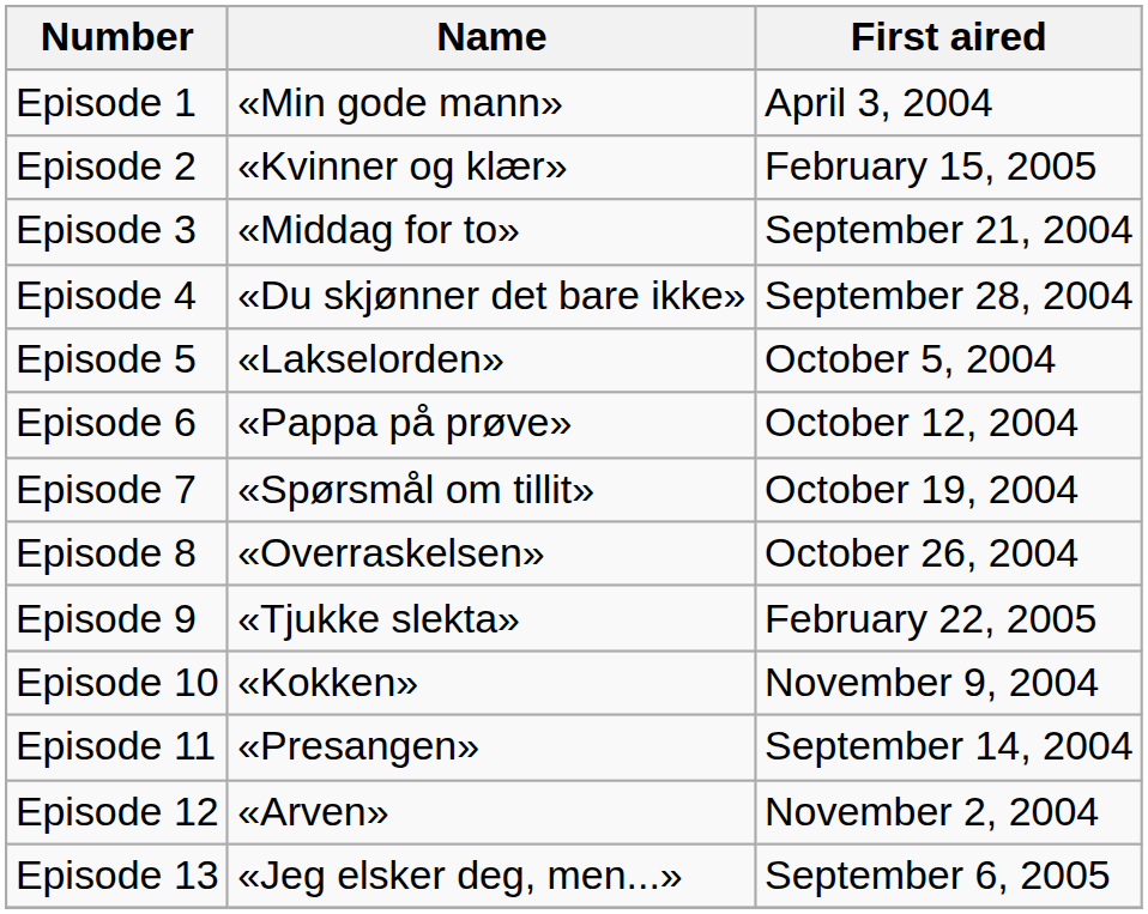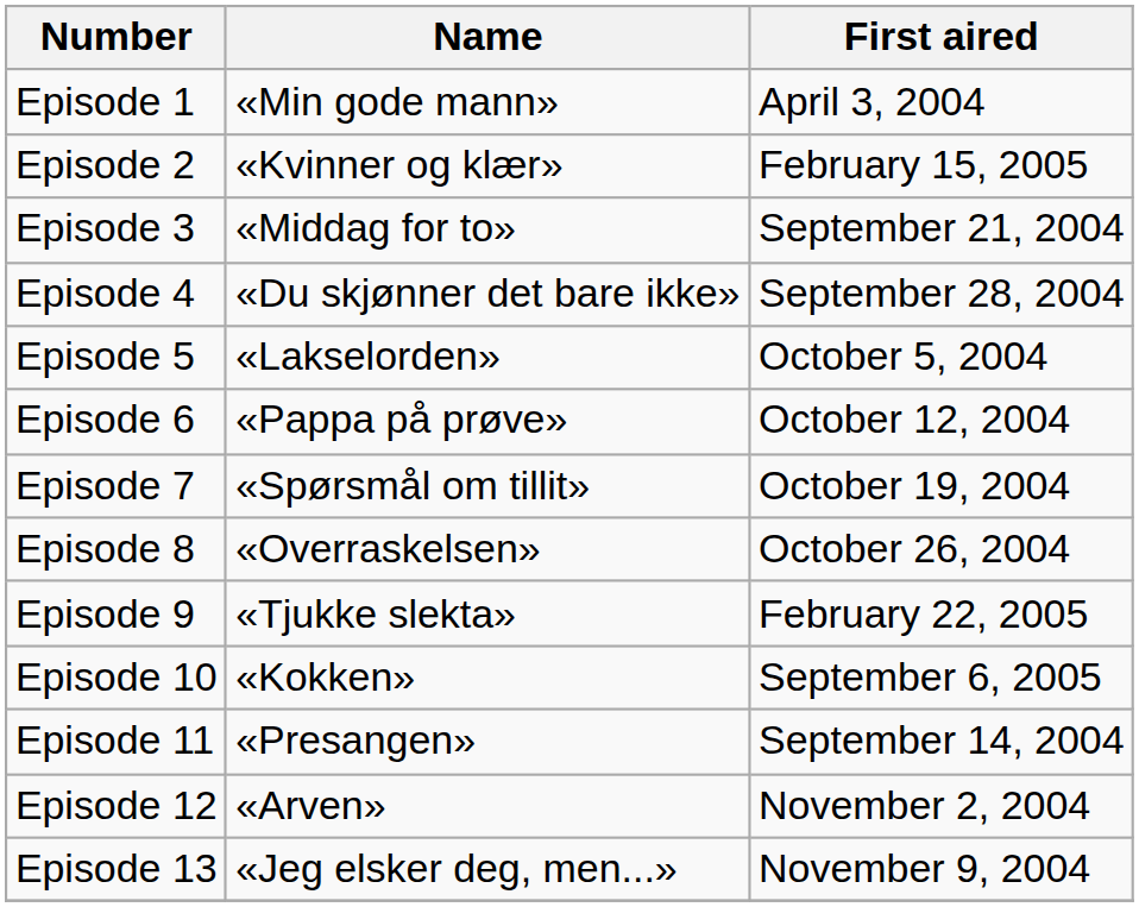Episode 10 | First aired: November 9, 2004 -> September 6, 2005
Episode 13 | First aired: September 6, 2005 -> November 9, 2004
